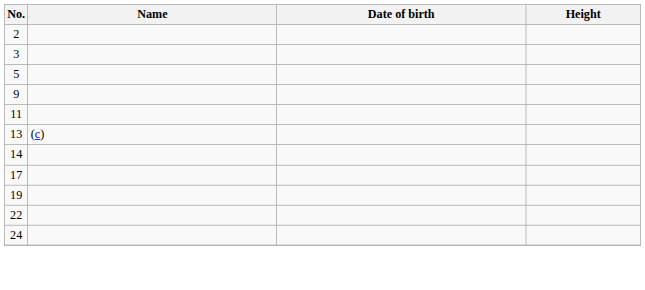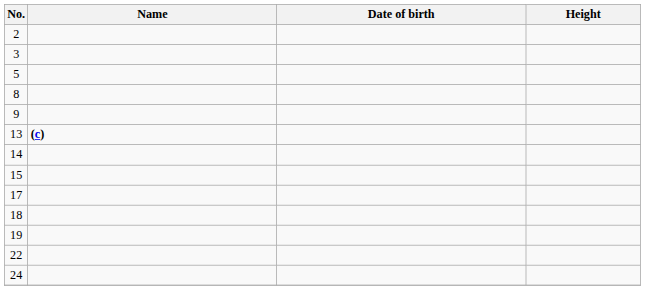+ row: 8
- row: 11
13 | Name: normal -> bold
+ row: 15
+ row: 18
